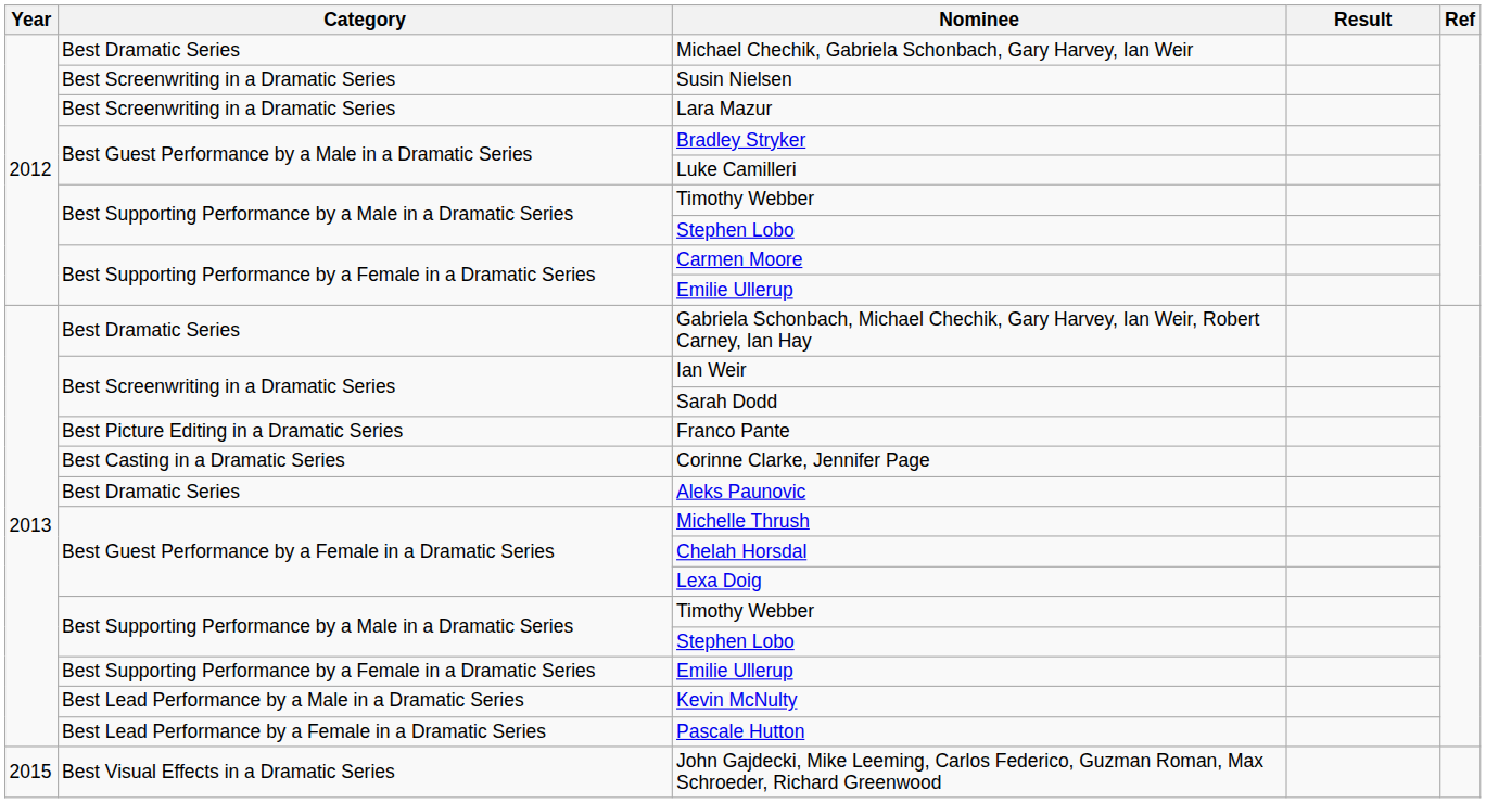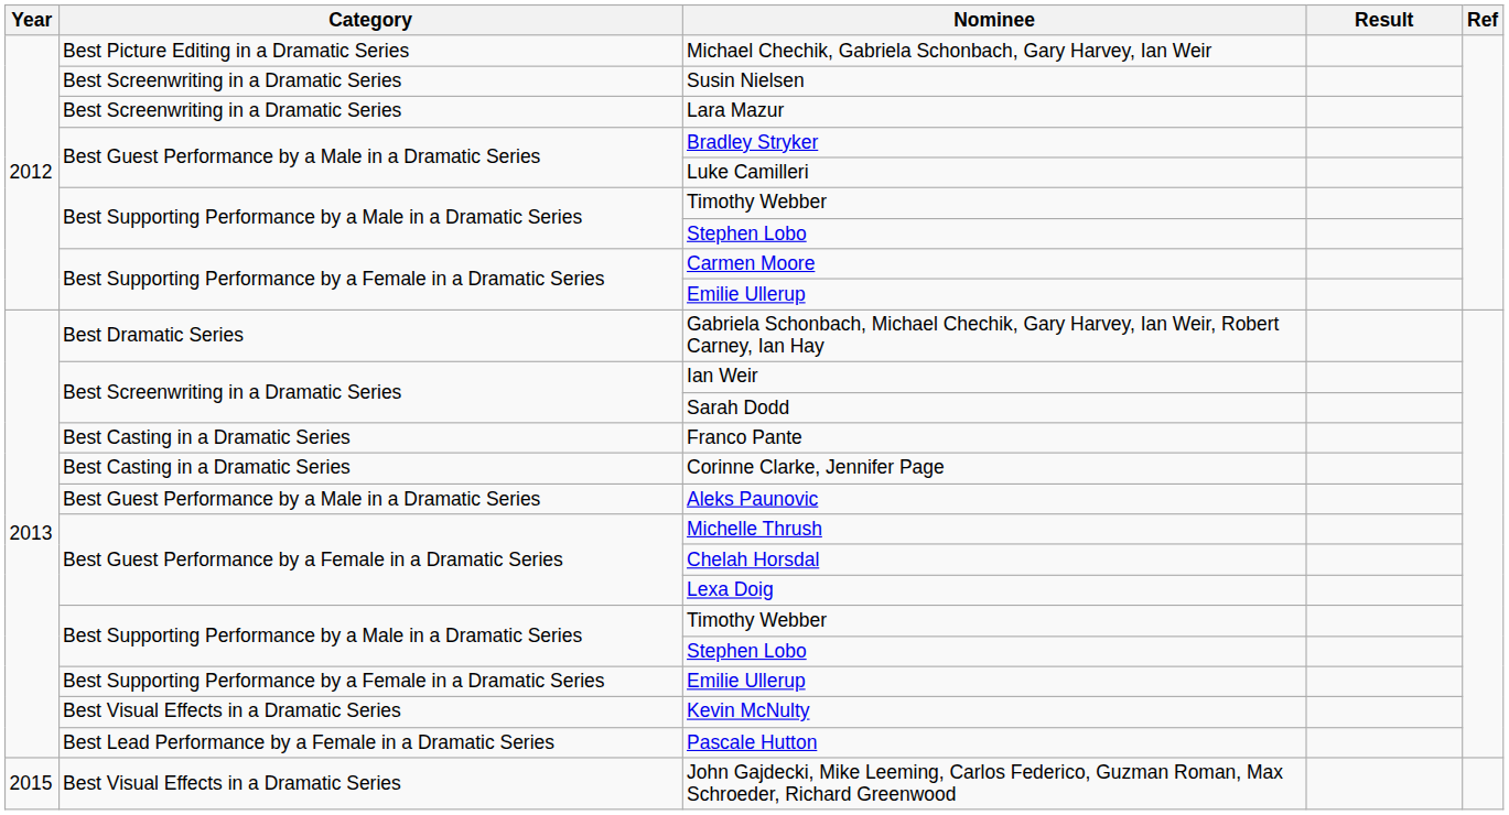Michael Chechik, Gabriela Schonbach, Gary Harvey, Ian Weir | Category: Best Dramatic Series -> Best Picture Editing in a Dramatic Series
Franco Pante | Category: Best Picture Editing in a Dramatic Series -> Best Casting in a Dramatic Series
Aleks Paunovic | Category: Best Dramatic Series -> Best Guest Performance by a Male in a Dramatic Series
Kevin McNulty | Category: Best Lead Performance by a Male in a Dramatic Series -> Best Visual Effects in a Dramatic Series
